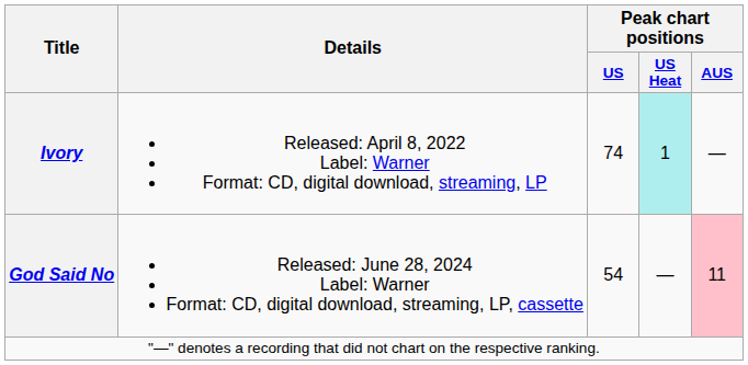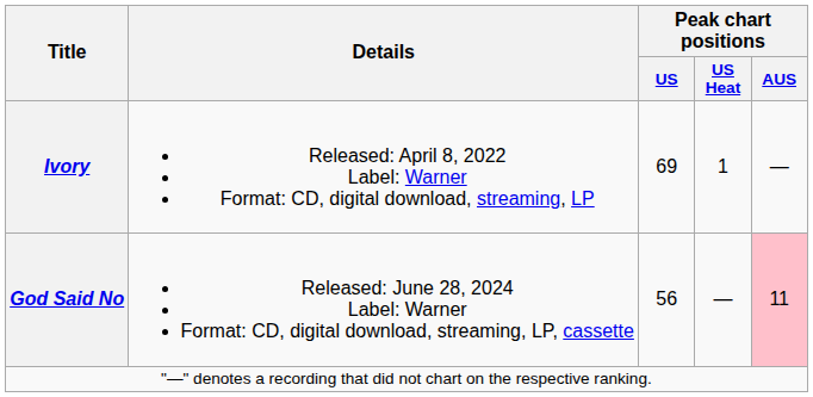Ivory | Peak chart positions / US: 74 -> 69
Ivory | Peak chart positions / US Heat: paleturquoise background -> no background
God Said No | Peak chart positions / US: 54 -> 56
